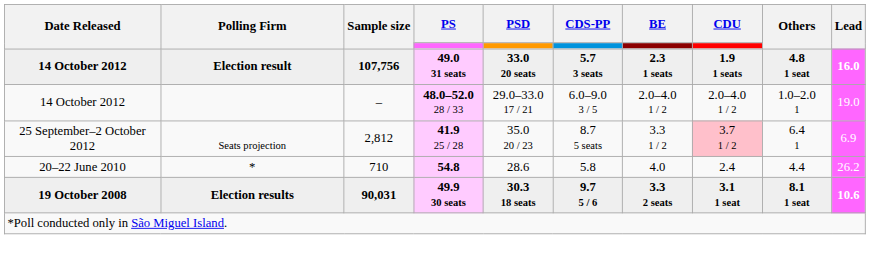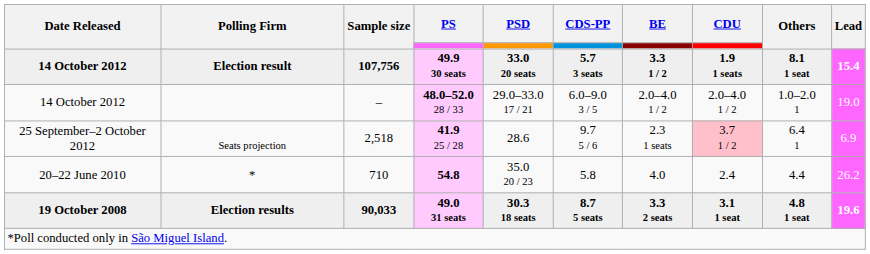Election result | PS: 49.0 31 seats -> 49.9 30 seats
Election result | BE: 2.3 1 seats -> 3.3 1 / 2
Election result | Others: 4.8 1 seat -> 8.1 1 seat
Election result | Lead: 16.0 -> 15.4
Seats projection | Sample size: 2,812 -> 2,518
Seats projection | PSD: 35.0 20 / 23 -> 28.6
Seats projection | CDS-PP: 8.7 5 seats -> 9.7 5 / 6
Seats projection | BE: 3.3 1 / 2 -> 2.3 1 seats
* | PSD: 28.6 -> 35.0 20 / 23
Election results | Sample size: 90,031 -> 90,033
Election results | PS: 49.9 30 seats -> 49.0 31 seats
Election results | CDS-PP: 9.7 5 / 6 -> 8.7 5 seats
Election results | Others: 8.1 1 seat -> 4.8 1 seat
Election results | Lead: 10.6 -> 19.6
